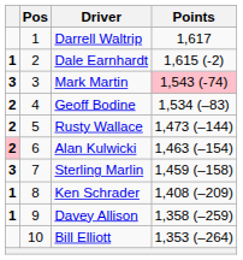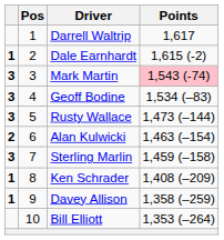Geoff Bodine | column 1: 2 -> 3
Rusty Wallace | column 1: 2 -> 3
Alan Kulwicki | column 1: pink background -> no background
